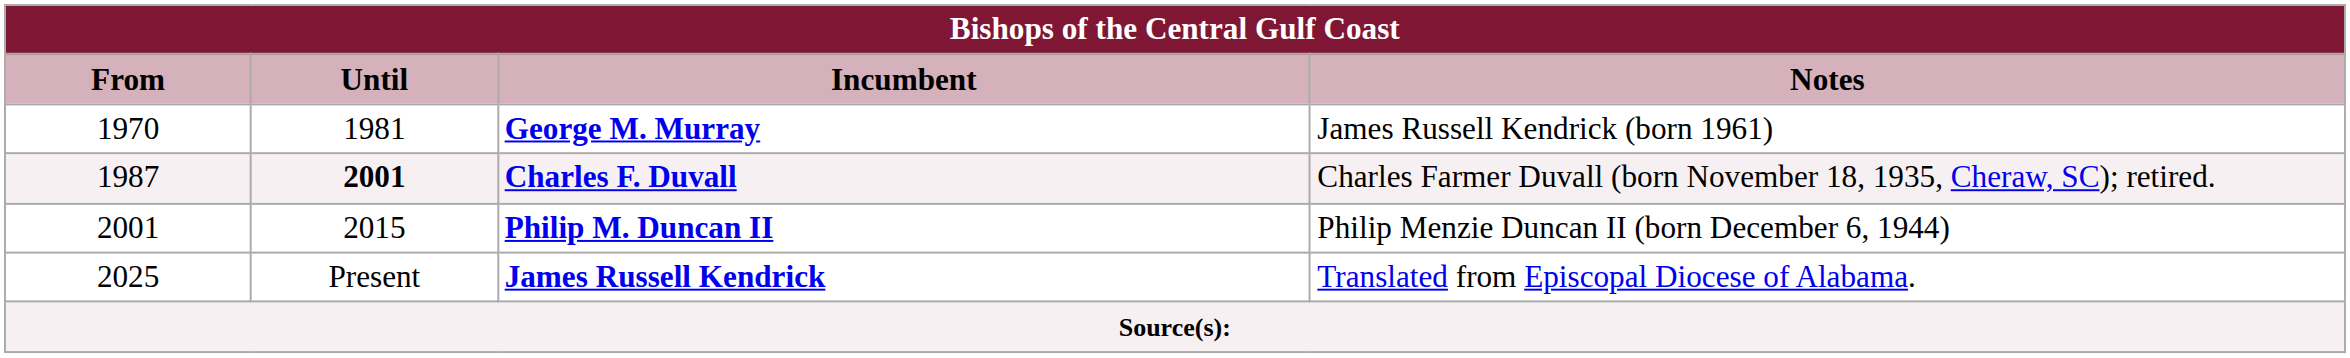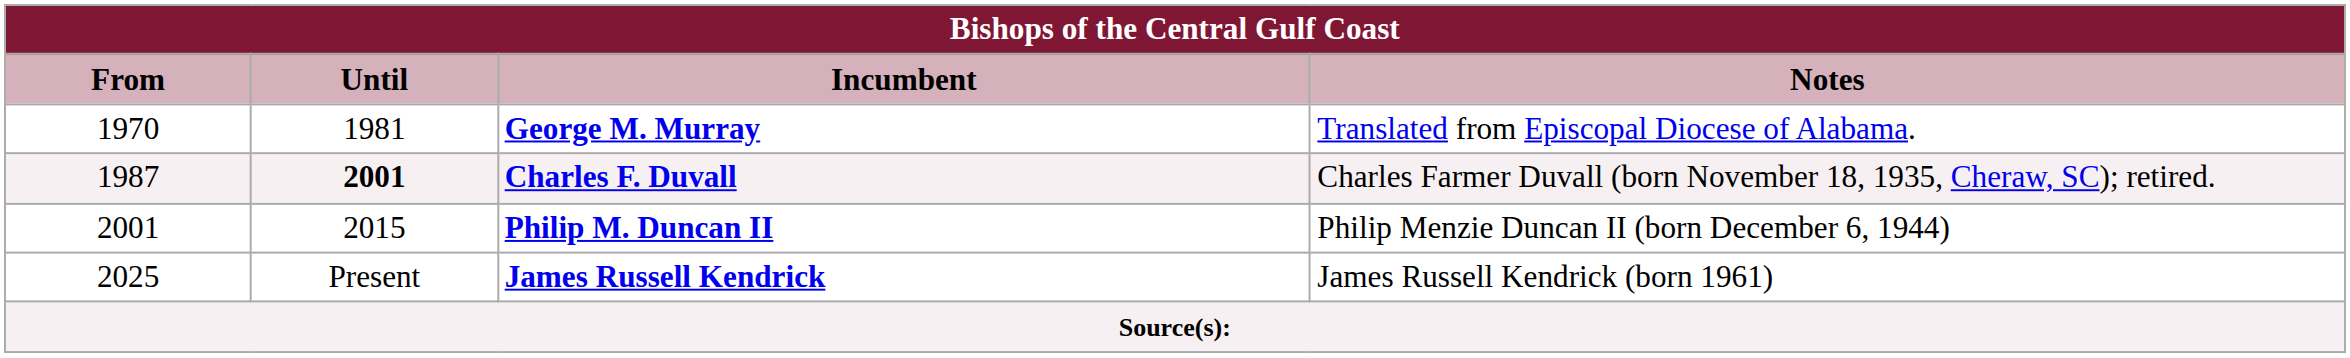George M. Murray | Notes: James Russell Kendrick (born 1961) -> Translated from Episcopal Diocese of Alabama.
James Russell Kendrick | Notes: Translated from Episcopal Diocese of Alabama. -> James Russell Kendrick (born 1961)
